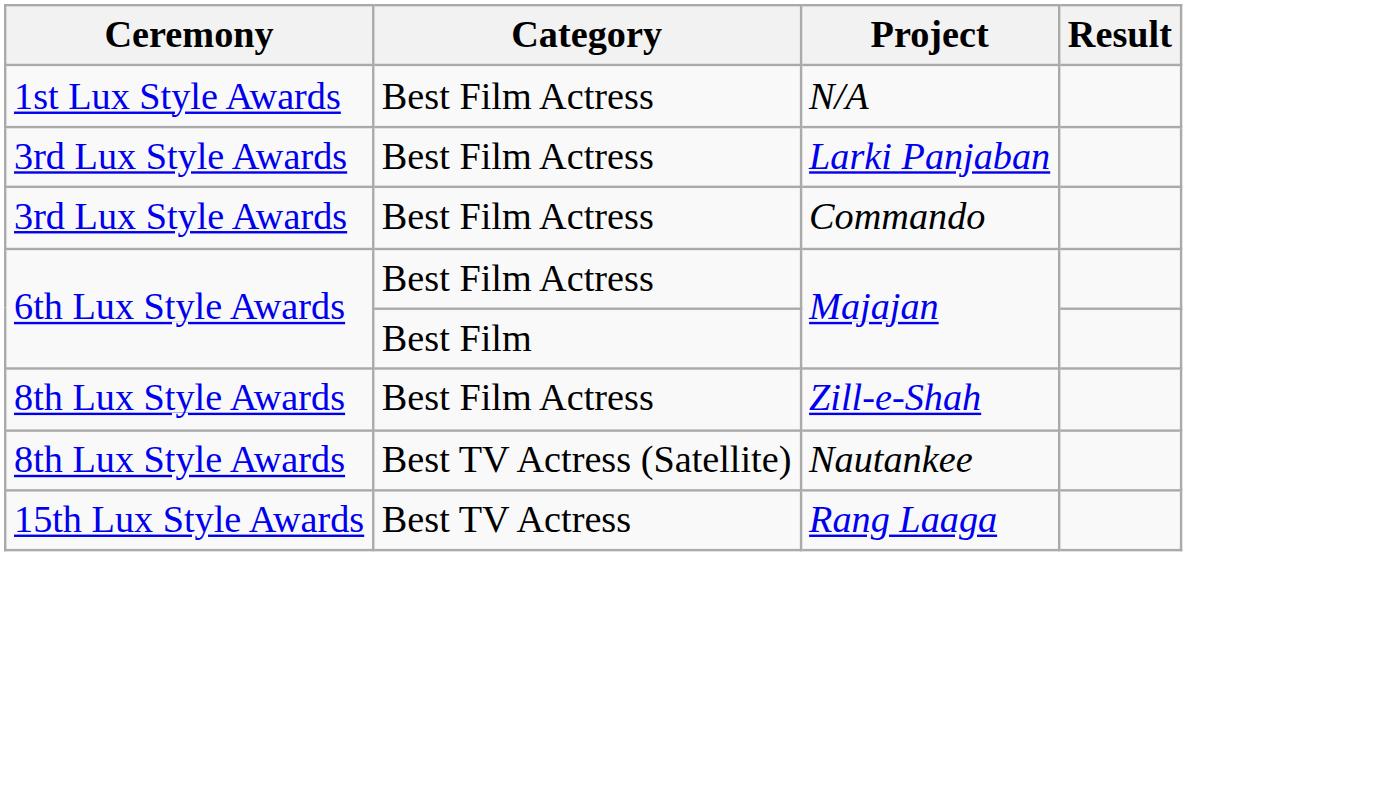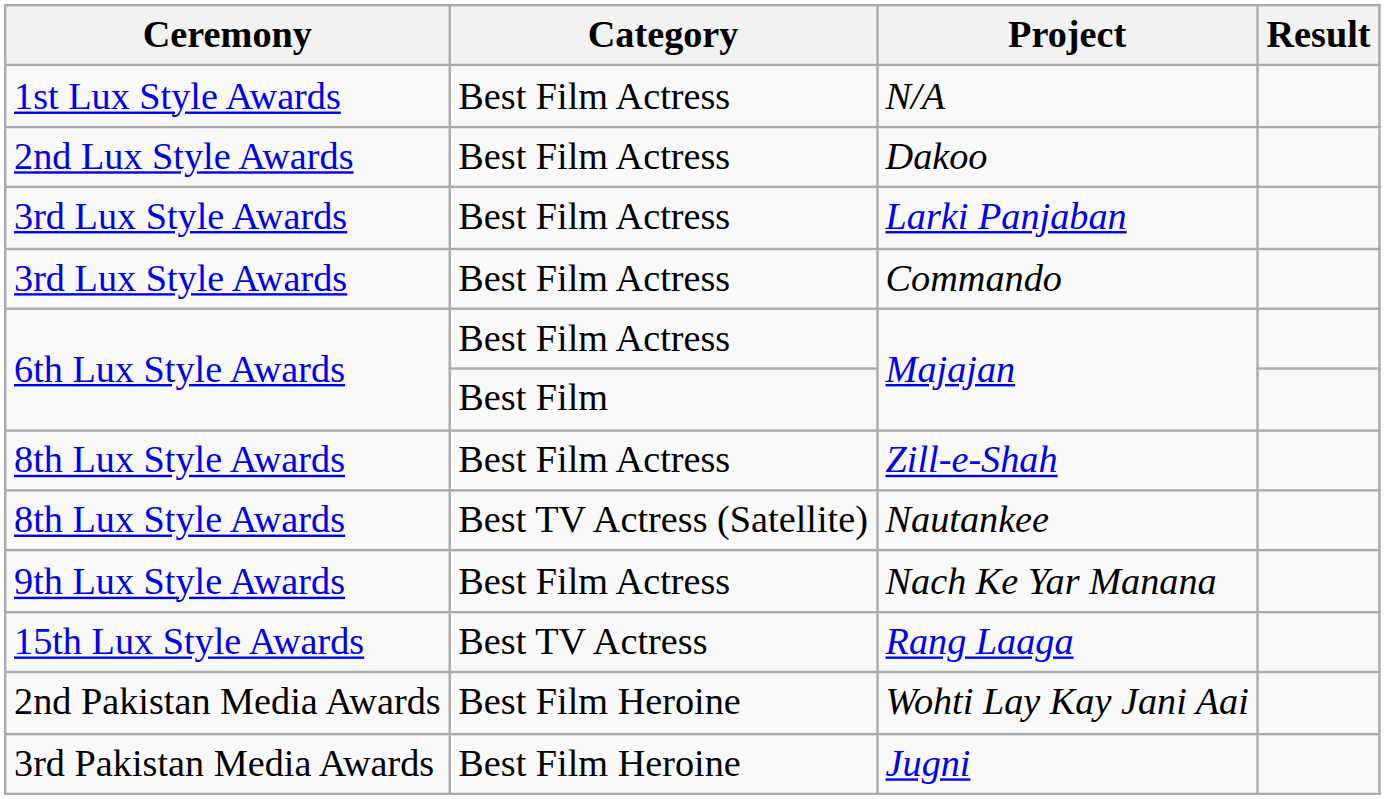+ row: 2nd Lux Style Awards | Best Film Actress | Dakoo
+ row: 9th Lux Style Awards | Best Film Actress | Nach Ke Yar Manana
+ row: 2nd Pakistan Media Awards | Best Film Heroine | Wohti Lay Kay Jani Aai
+ row: 3rd Pakistan Media Awards | Best Film Heroine | Jugni
